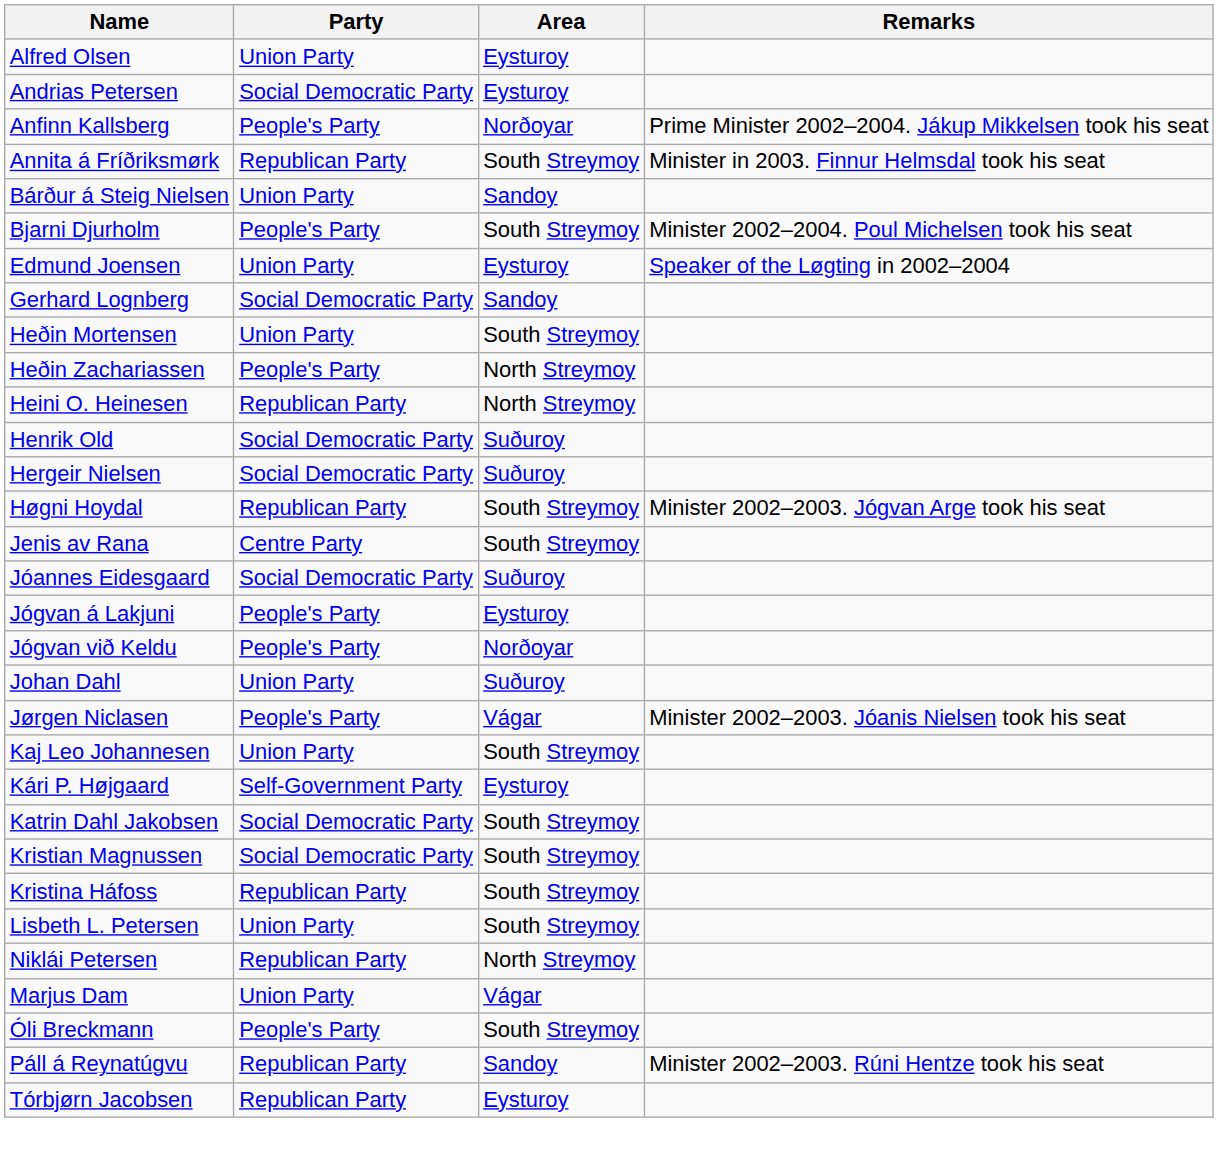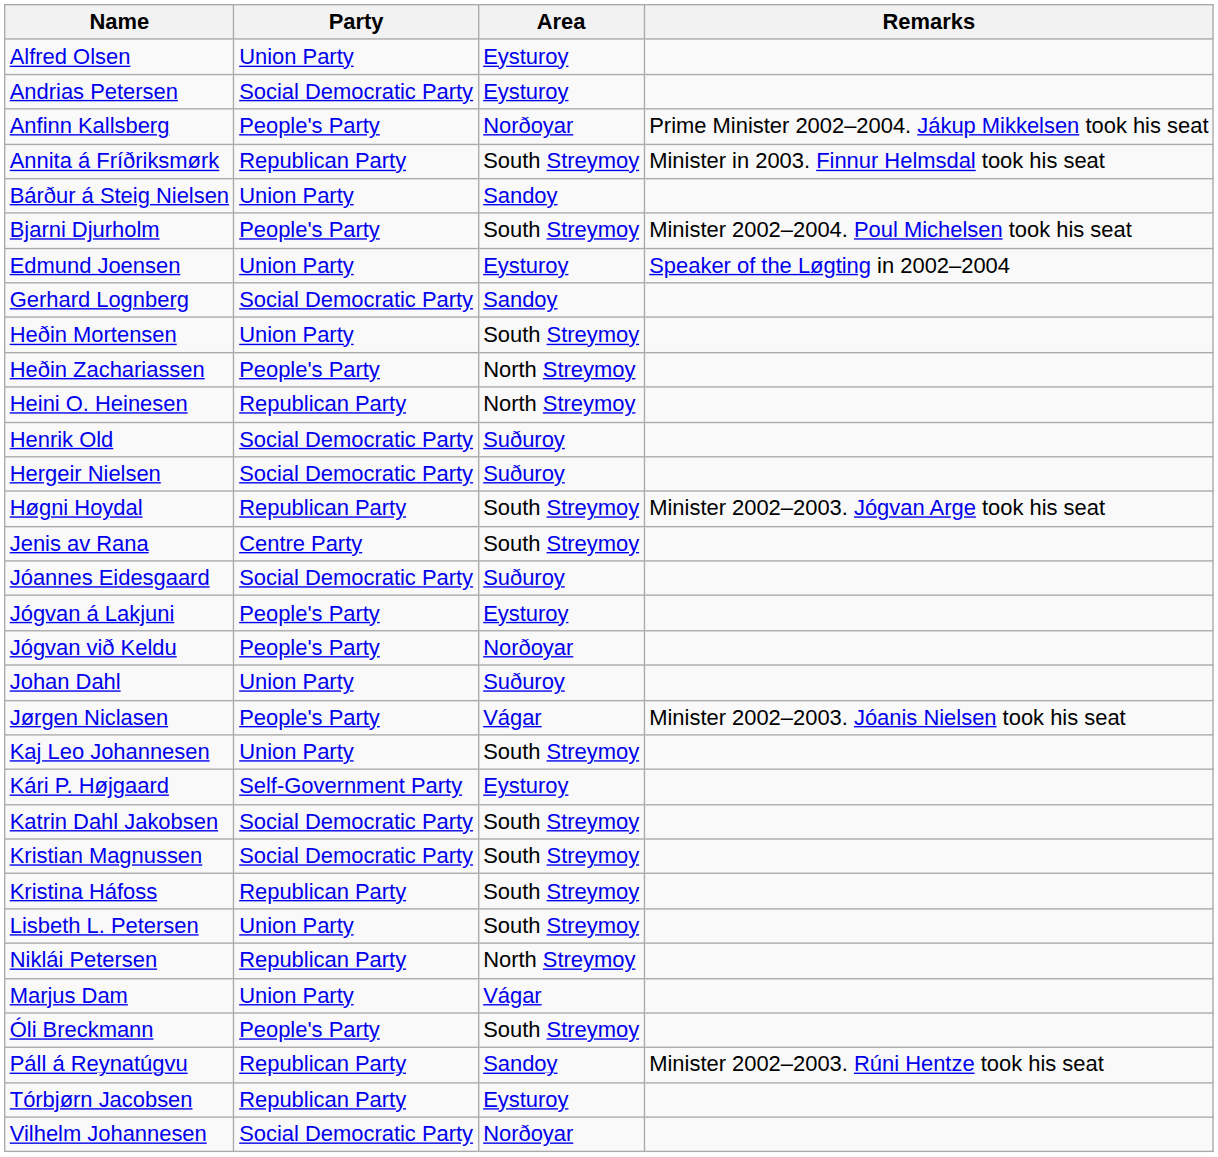+ row: Vilhelm Johannesen | Social Democratic Party | Norðoyar
